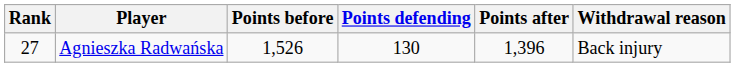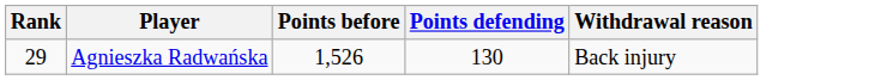- column: Points after | 1,396
Agnieszka Radwańska | Rank: 27 -> 29
